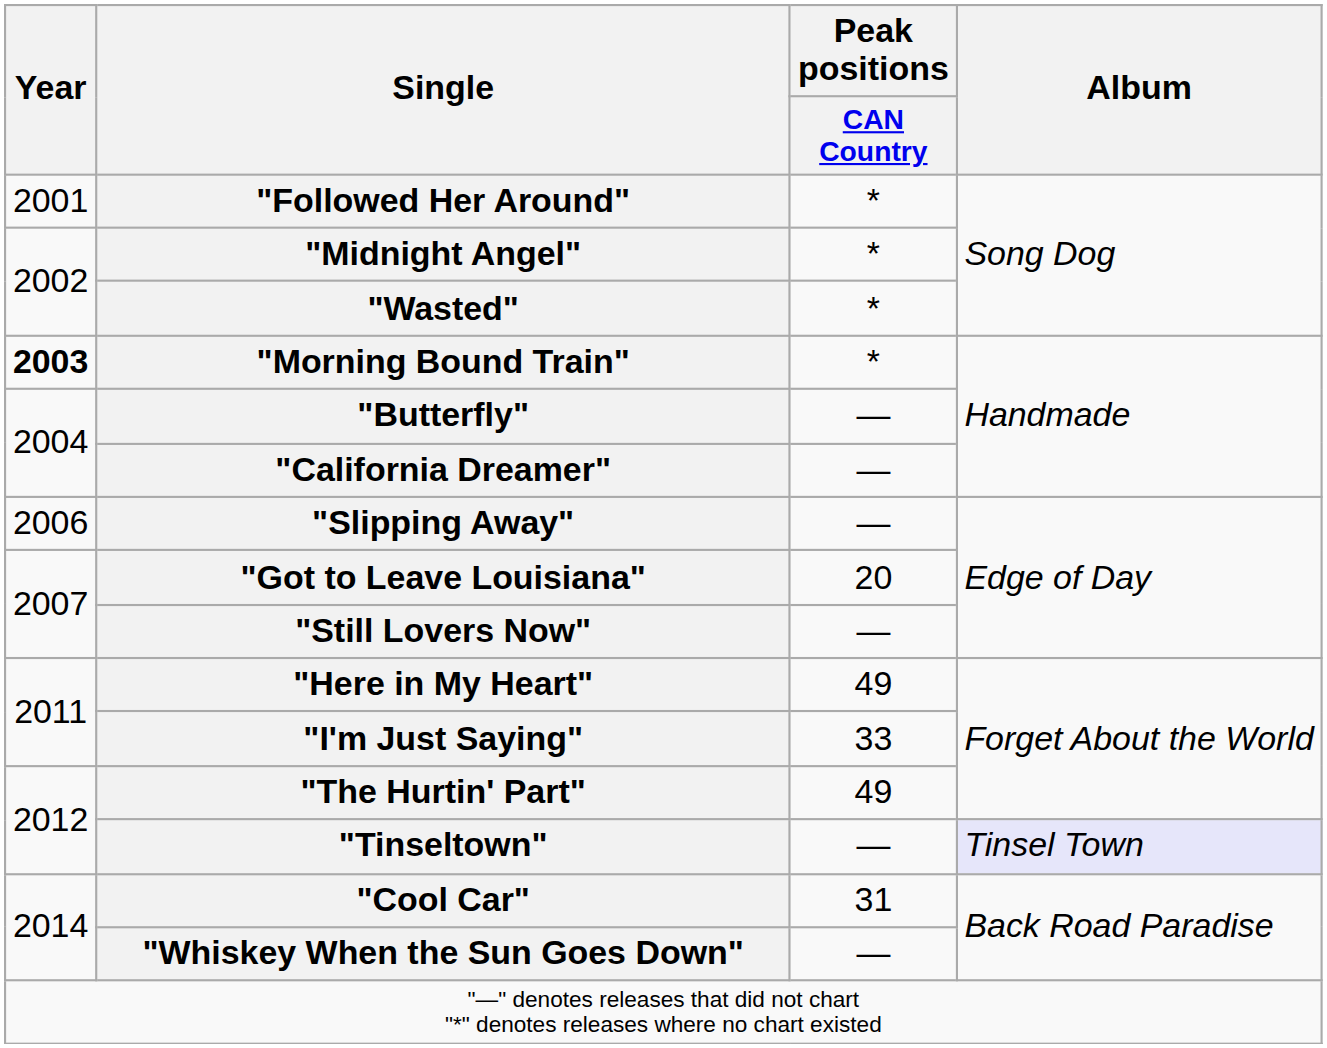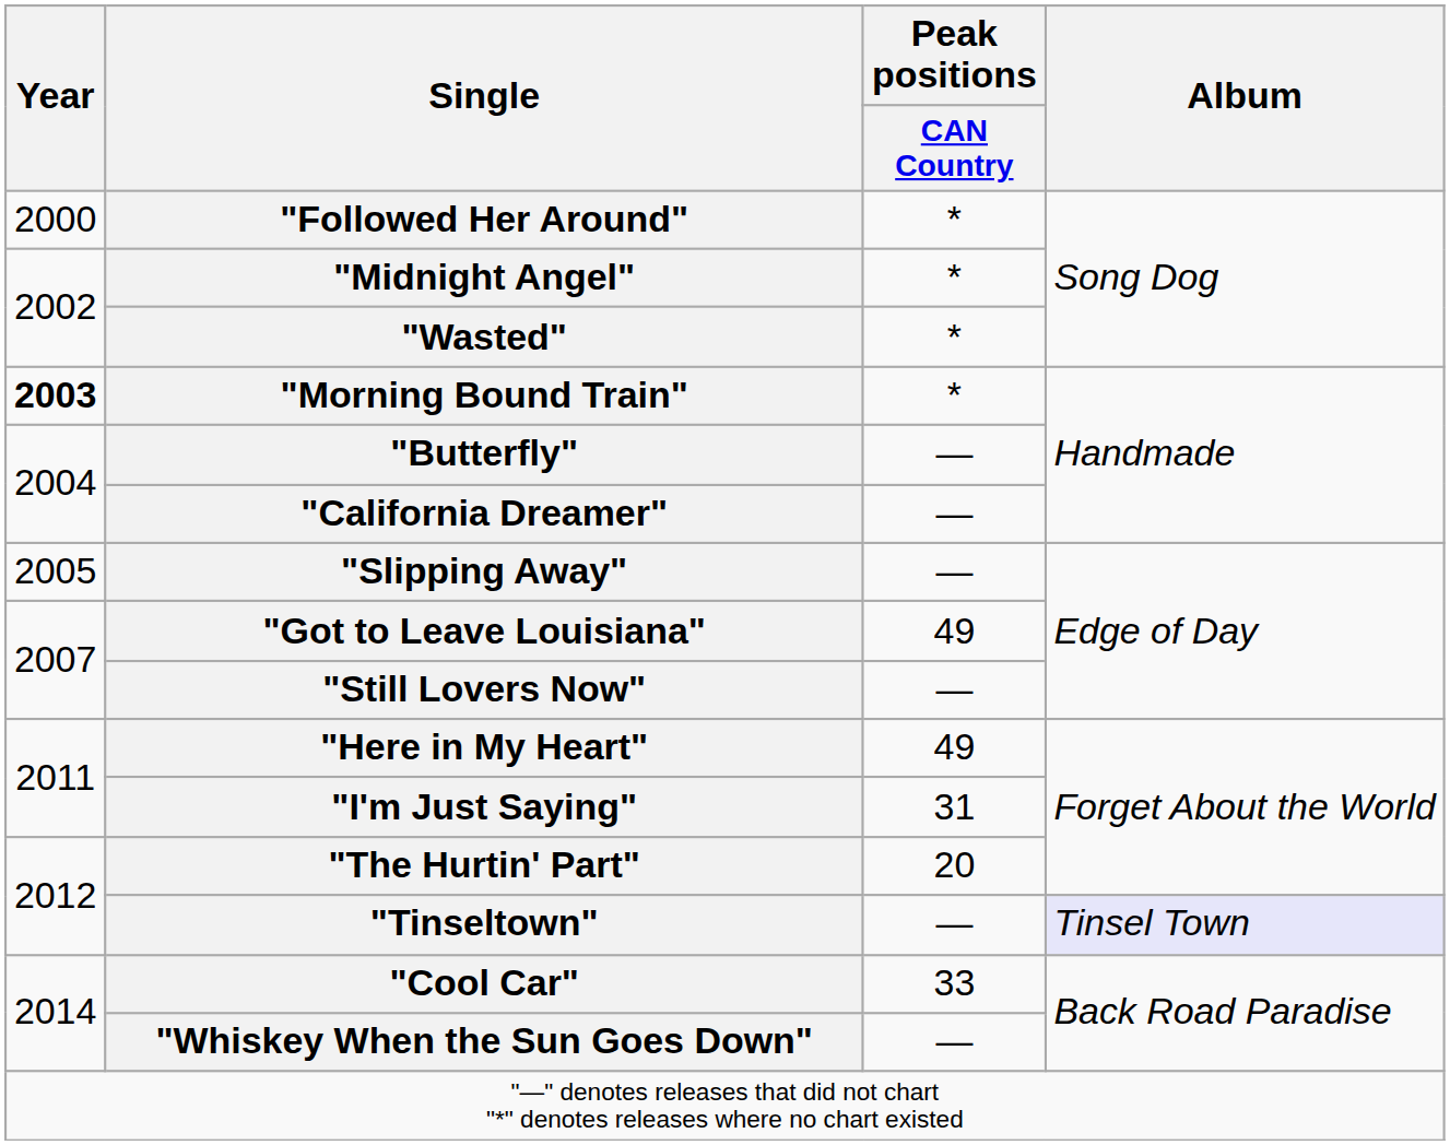"Followed Her Around" | Year: 2001 -> 2000
"Slipping Away" | Year: 2006 -> 2005
"Got to Leave Louisiana" | Peak positions / CAN Country: 20 -> 49
"I'm Just Saying" | Peak positions / CAN Country: 33 -> 31
"The Hurtin' Part" | Peak positions / CAN Country: 49 -> 20
"Cool Car" | Peak positions / CAN Country: 31 -> 33
